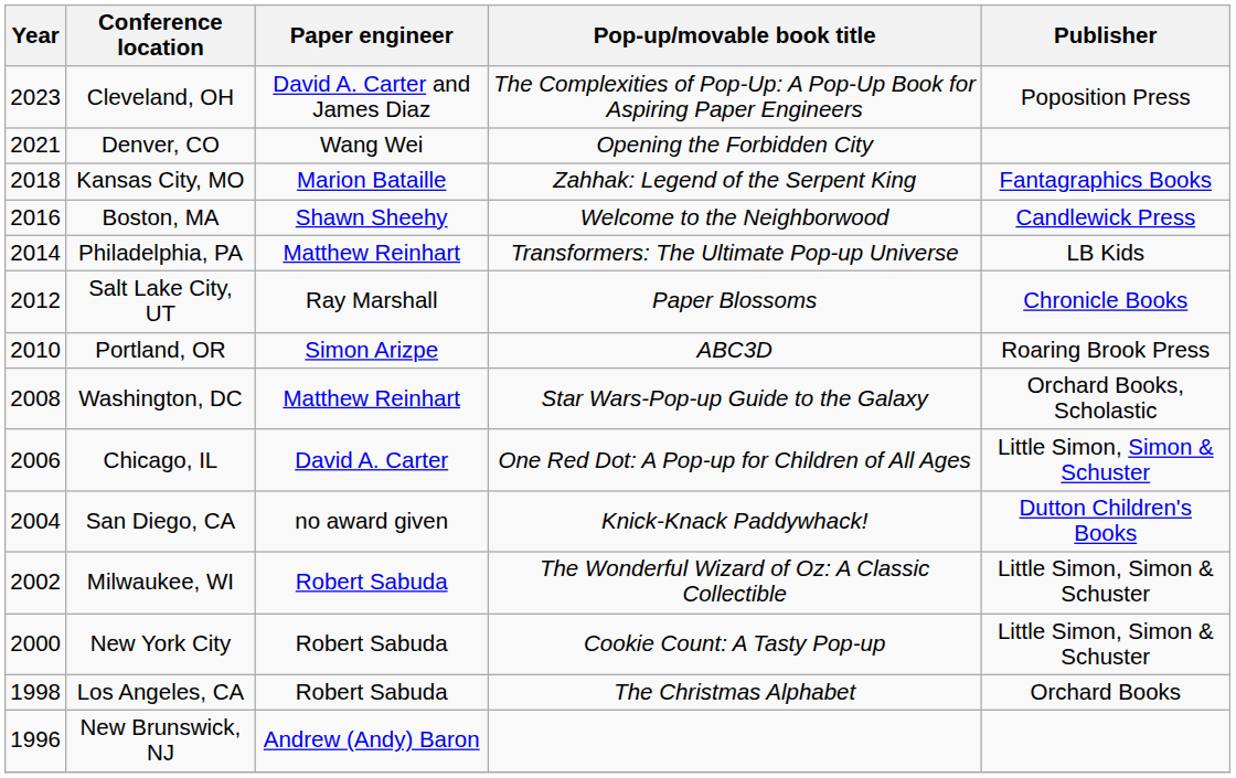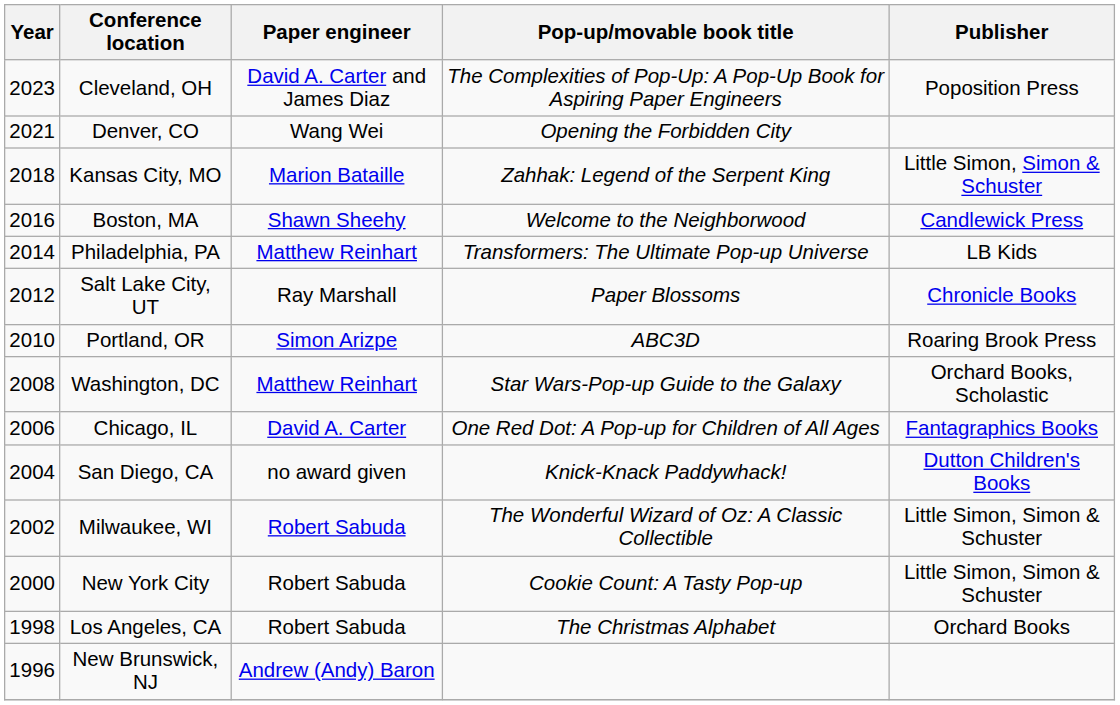Kansas City, MO | Publisher: Fantagraphics Books -> Little Simon, Simon & Schuster
Chicago, IL | Publisher: Little Simon, Simon & Schuster -> Fantagraphics Books
